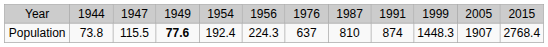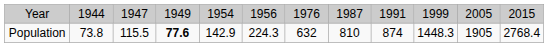Population | column 5: 192.4 -> 142.9
Population | column 7: 637 -> 632
Population | column 11: 1907 -> 1905
